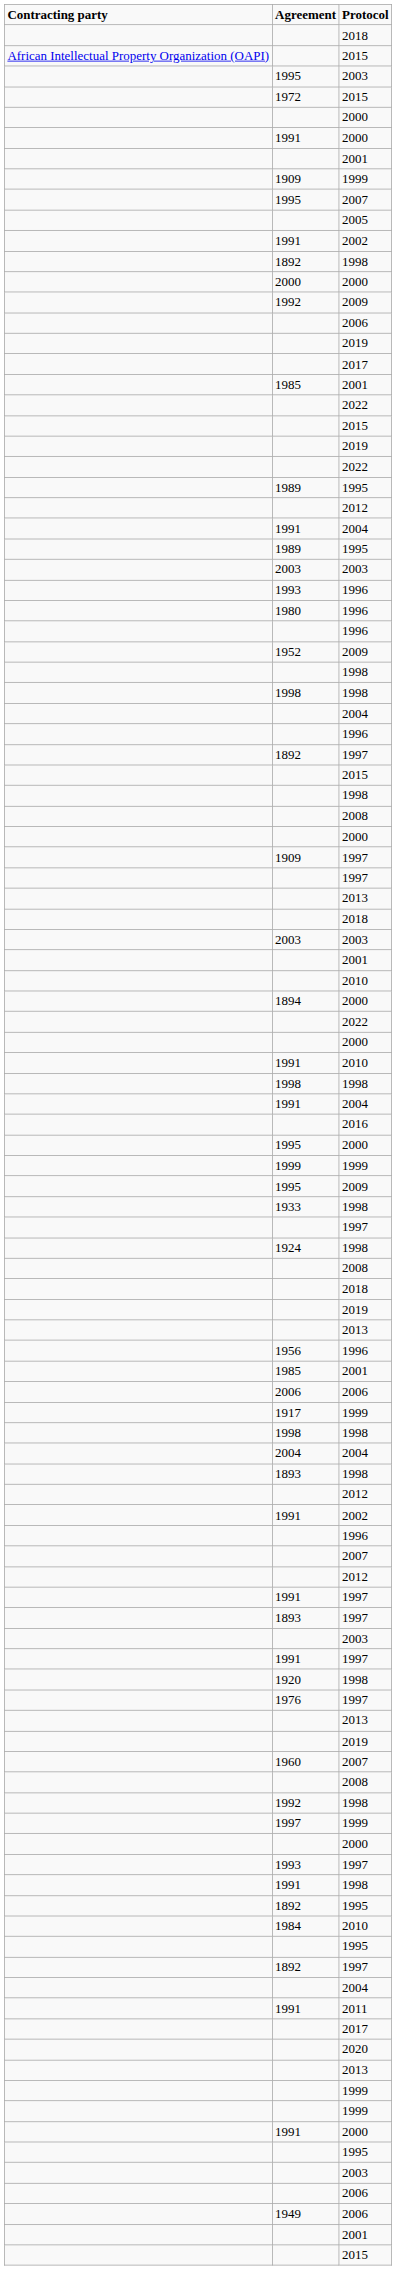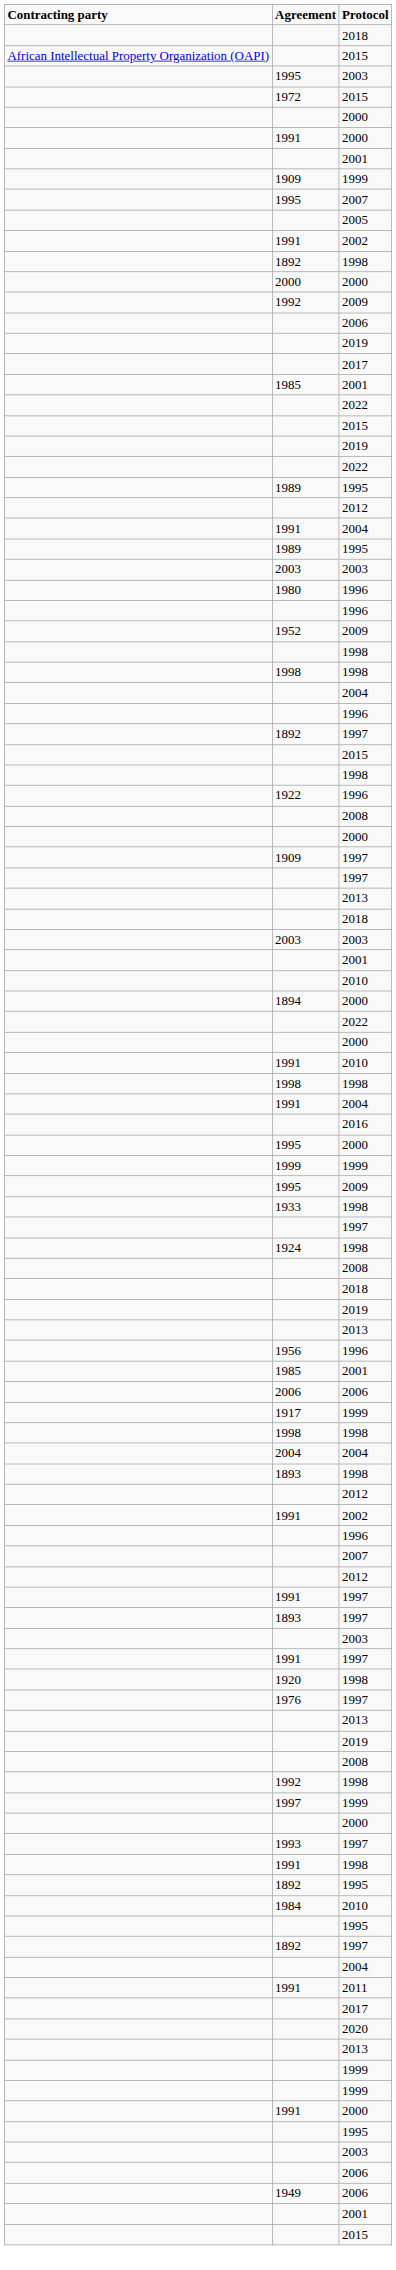- row: 1993 | 1996
+ row: 1922 | 1996
- row: 1960 | 2007
